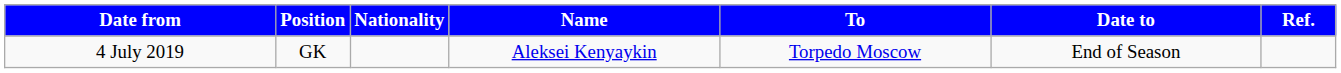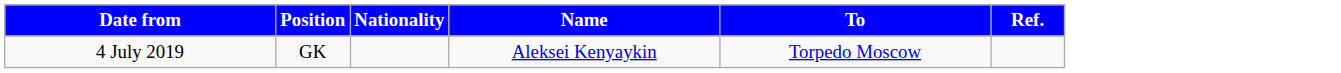- column: Date to | End of Season
